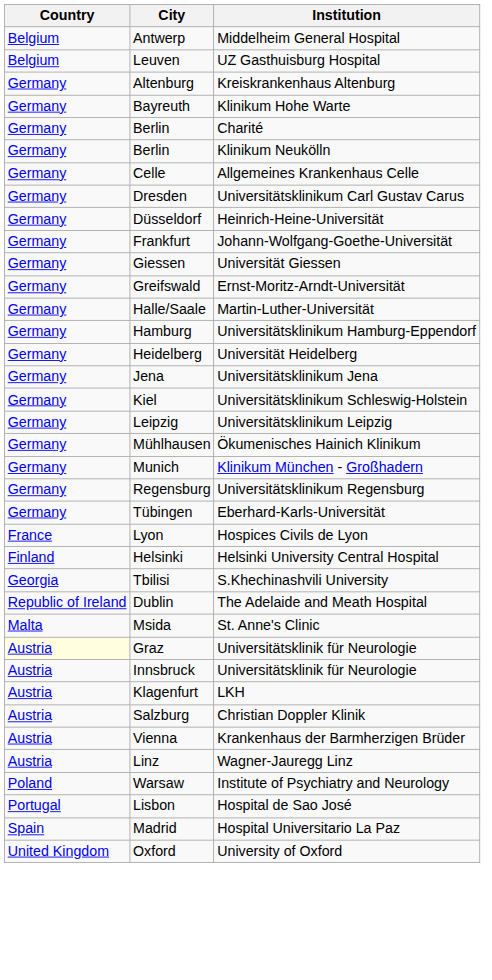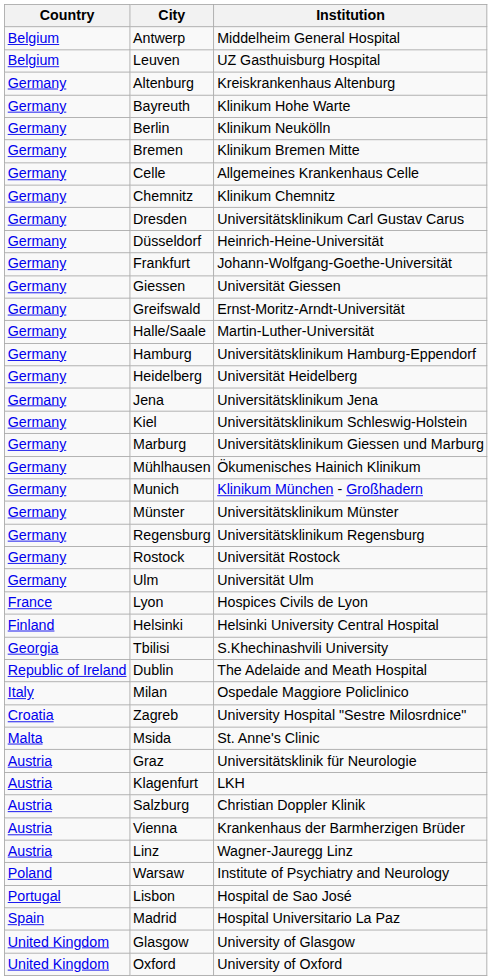- row: Germany | Berlin | Charité
+ row: Germany | Bremen | Klinikum Bremen Mitte
+ row: Germany | Chemnitz | Klinikum Chemnitz
- row: Germany | Leipzig | Universitätsklinikum Leipzig
+ row: Germany | Marburg | Universitätsklinikum Giessen und Marburg
+ row: Germany | Münster | Universitätsklinikum Münster
+ row: Germany | Rostock | Universität Rostock
- row: Germany | Tübingen | Eberhard-Karls-Universität
+ row: Germany | Ulm | Universität Ulm
+ row: Italy | Milan | Ospedale Maggiore Policlinico
+ row: Croatia | Zagreb | University Hospital "Sestre Milosrdnice"
Graz | Country: lightyellow background -> no background
- row: Austria | Innsbruck | Universitätsklinik für Neurologie
+ row: United Kingdom | Glasgow | University of Glasgow
